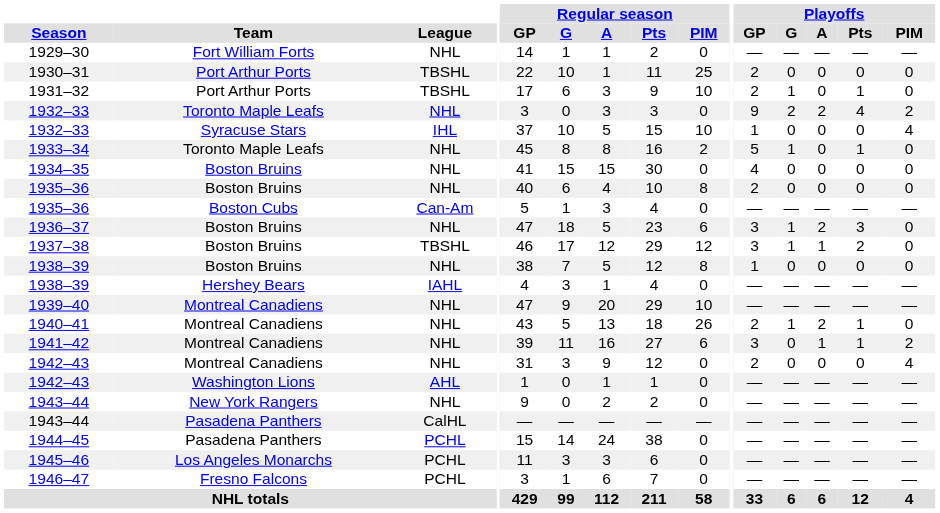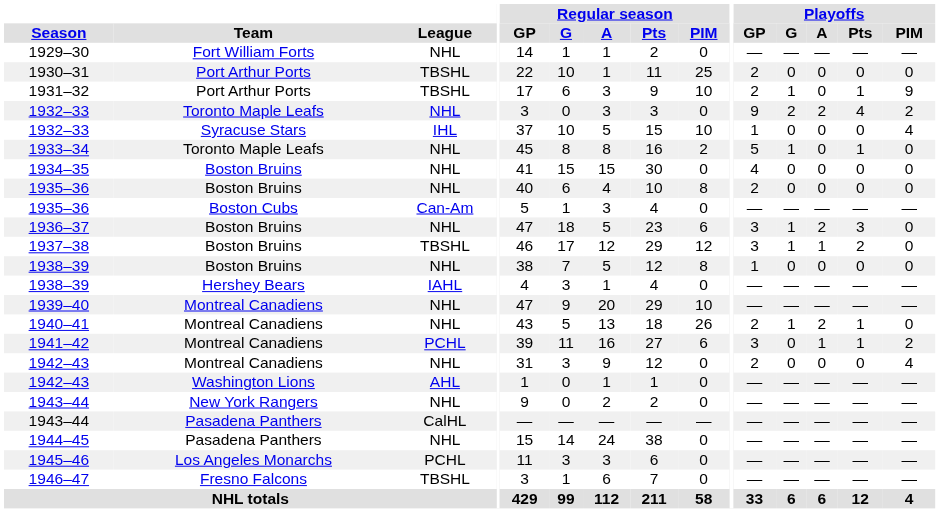1931–32 | Playoffs / PIM: 0 -> 9
1941–42 | League: NHL -> PCHL
1944–45 | League: PCHL -> NHL
1946–47 | League: PCHL -> TBSHL
